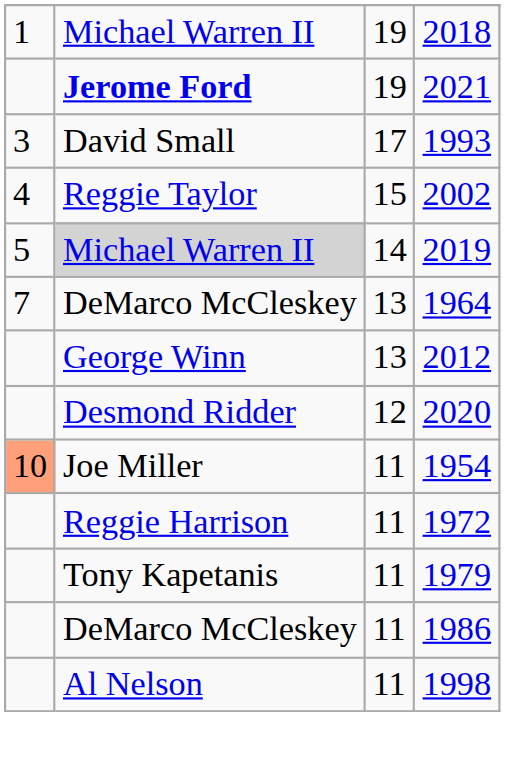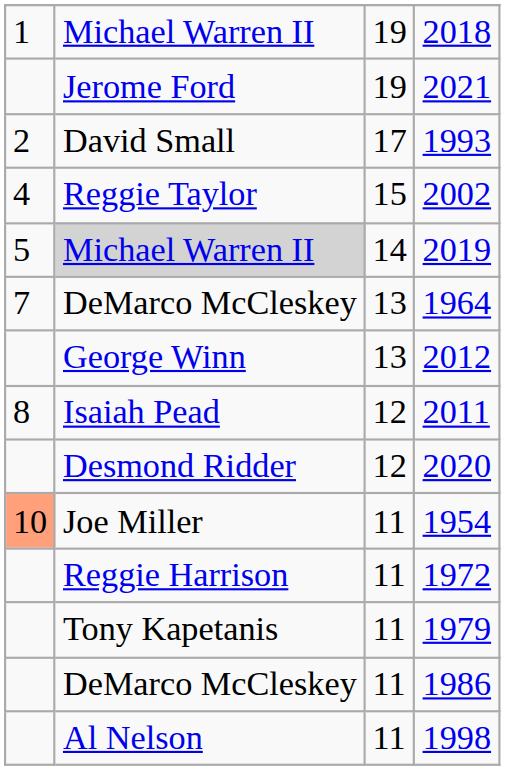2021 | column 2: bold -> normal
1993 | column 1: 3 -> 2
+ row: 8 | Isaiah Pead | 12 | 2011
